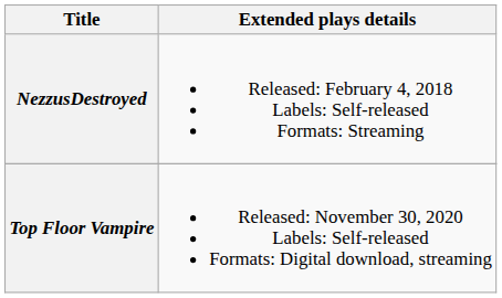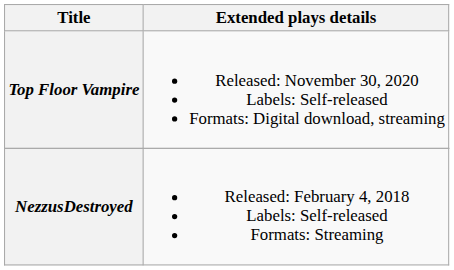rows swapped: NezzusDestroyed <-> Top Floor Vampire
